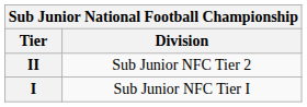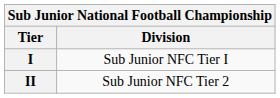rows swapped: I <-> II
